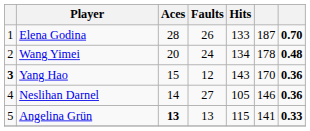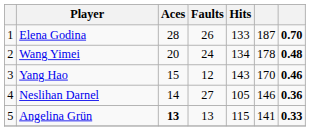Yang Hao | column 1: bold -> normal
Yang Hao | column 7: 0.36 -> 0.46
